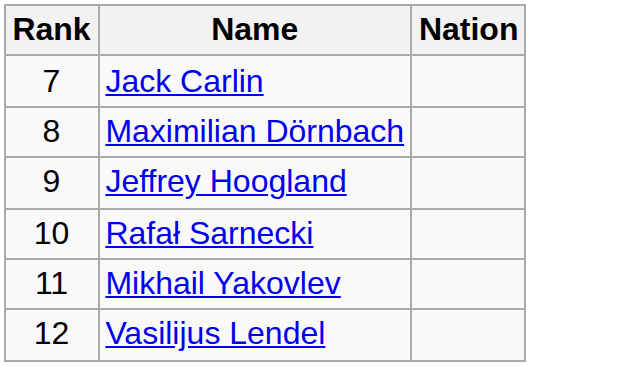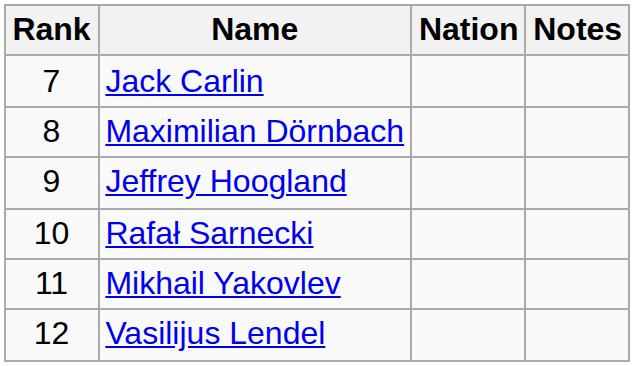+ column: Notes
